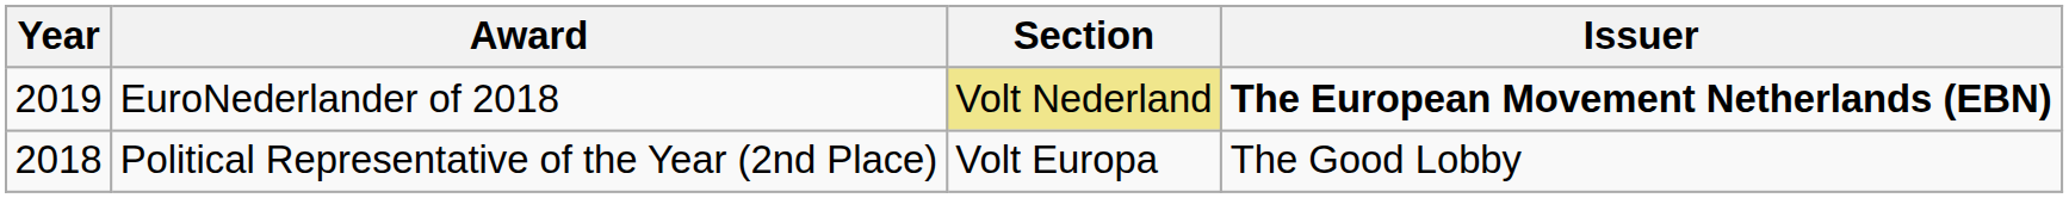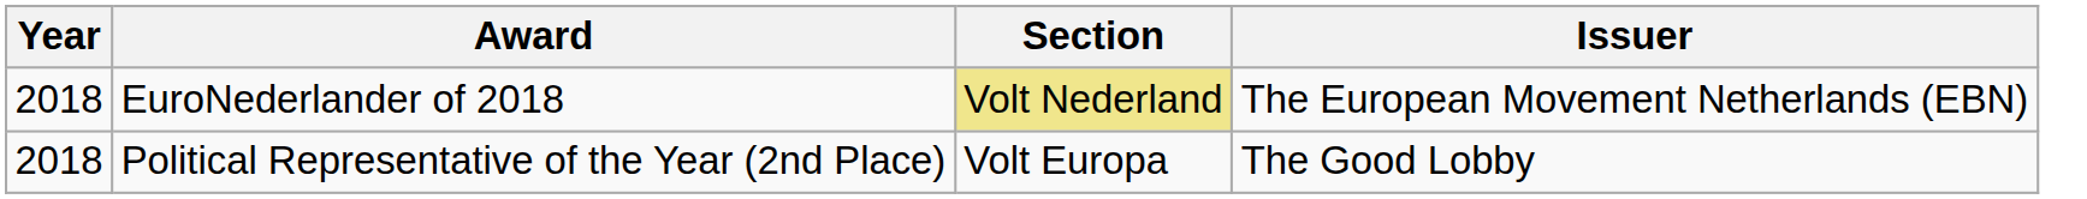EuroNederlander of 2018 | Year: 2019 -> 2018
EuroNederlander of 2018 | Issuer: bold -> normal
